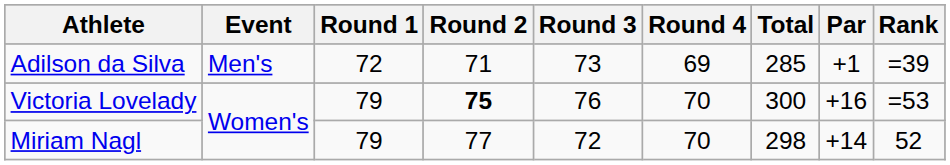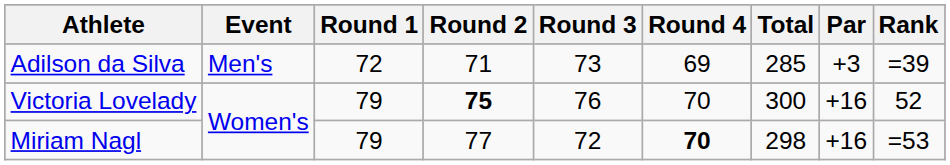Adilson da Silva | Par: +1 -> +3
Victoria Lovelady | Rank: =53 -> 52
Miriam Nagl | Round 4: normal -> bold
Miriam Nagl | Par: +14 -> +16
Miriam Nagl | Rank: 52 -> =53
